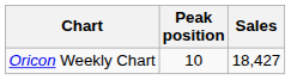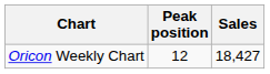Oricon Weekly Chart | Peak position: 10 -> 12
